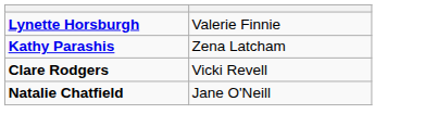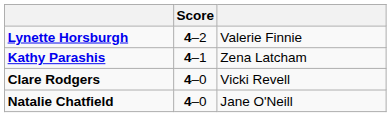+ column: Score | 4–2 | 4–1 | 4–0 | 4–0
